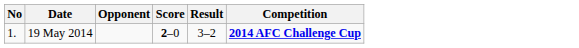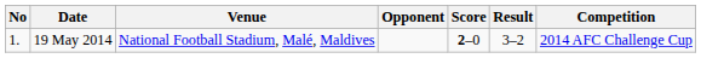+ column: Venue | National Football Stadium, Malé, Maldives
19 May 2014 | Competition: bold -> normal
